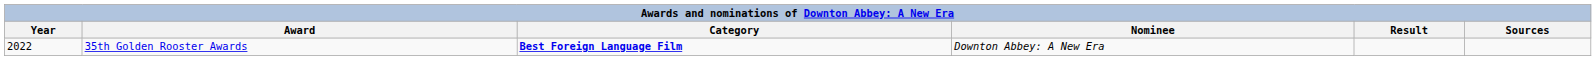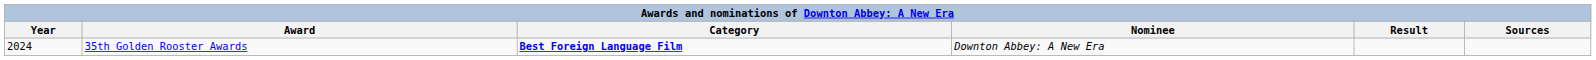35th Golden Rooster Awards | Year: 2022 -> 2024
